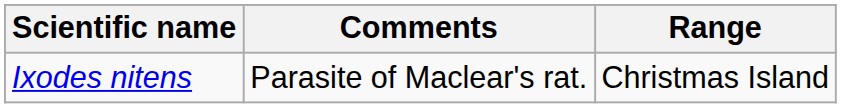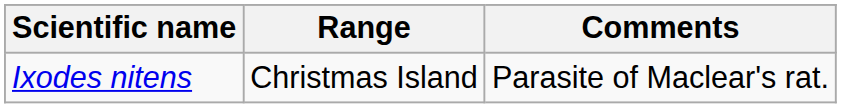columns swapped: Range <-> Comments
